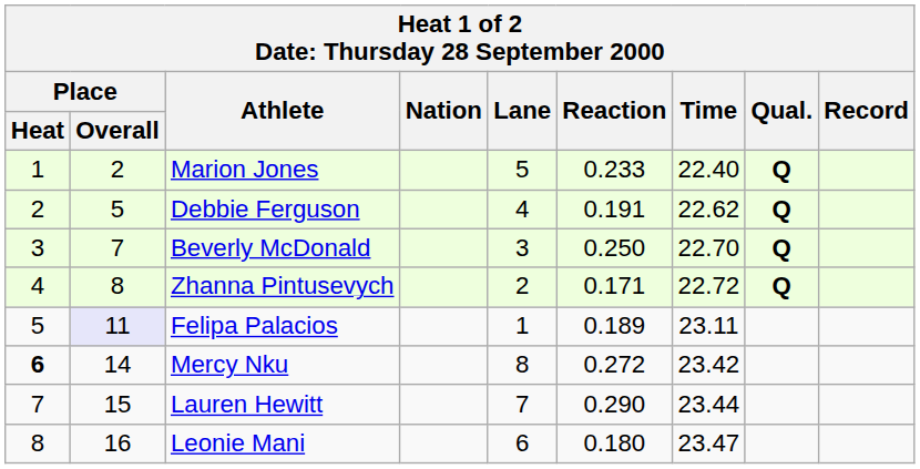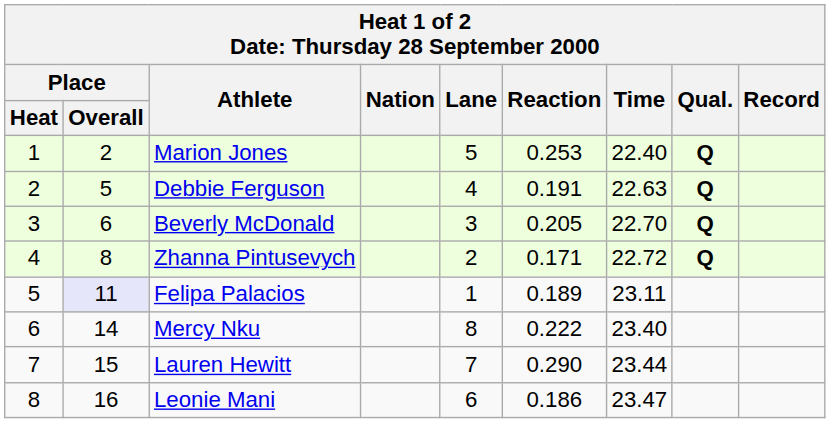Marion Jones | Reaction: 0.233 -> 0.253
Debbie Ferguson | Time: 22.62 -> 22.63
Beverly McDonald | Place / Overall: 7 -> 6
Beverly McDonald | Reaction: 0.250 -> 0.205
Mercy Nku | Place / Heat: bold -> normal
Mercy Nku | Reaction: 0.272 -> 0.222
Mercy Nku | Time: 23.42 -> 23.40
Leonie Mani | Reaction: 0.180 -> 0.186
